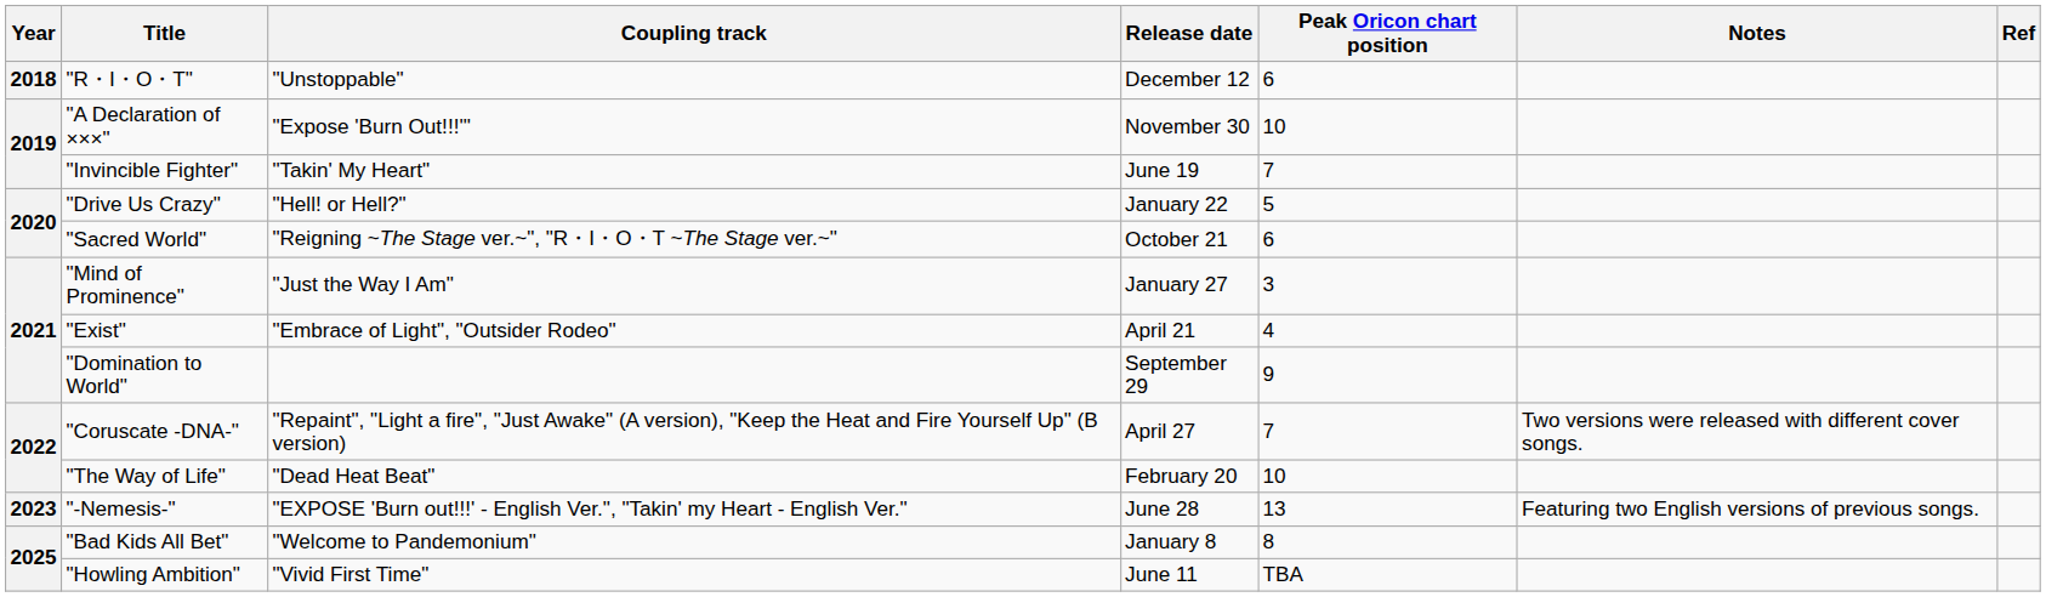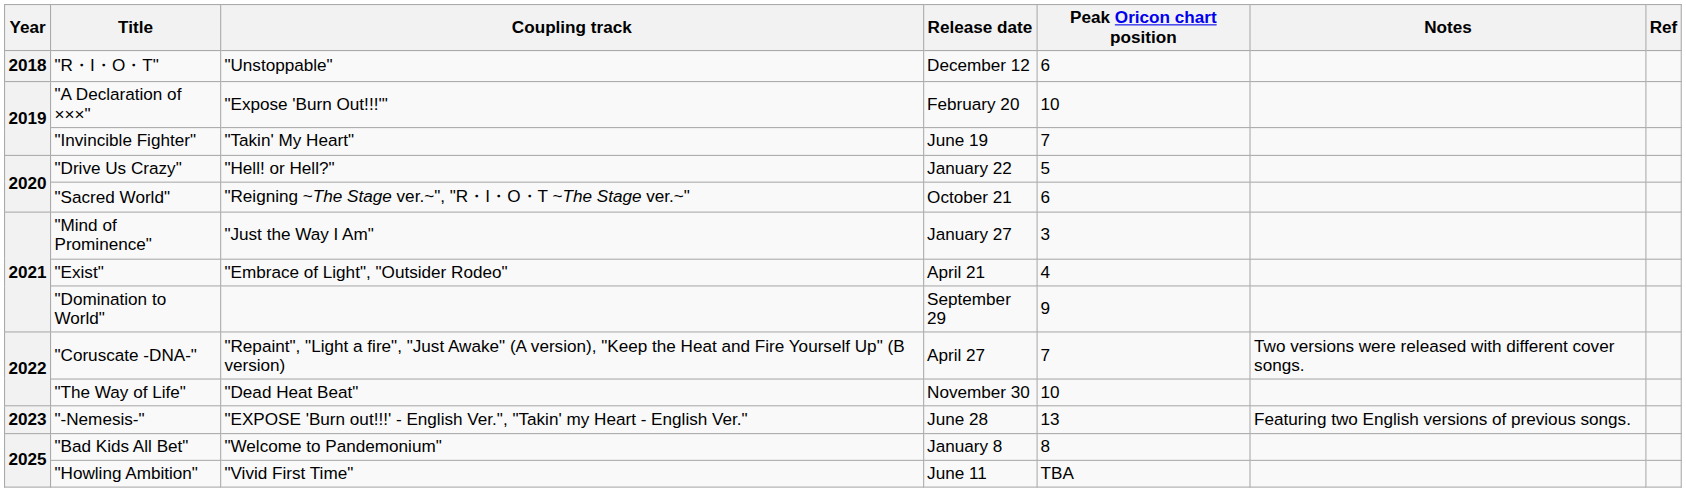"A Declaration of ×××" | Release date: November 30 -> February 20
"The Way of Life" | Release date: February 20 -> November 30
